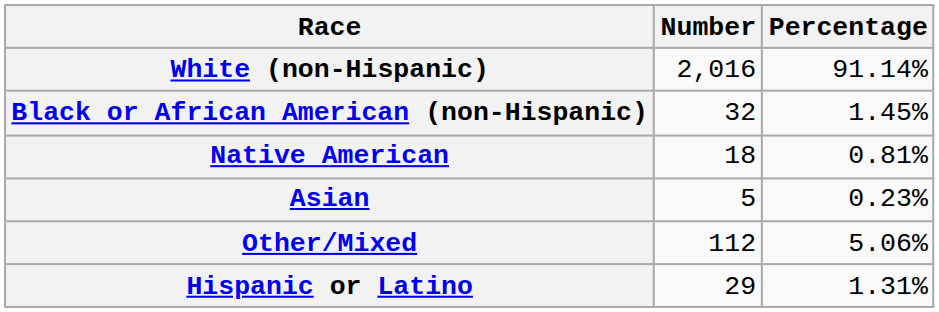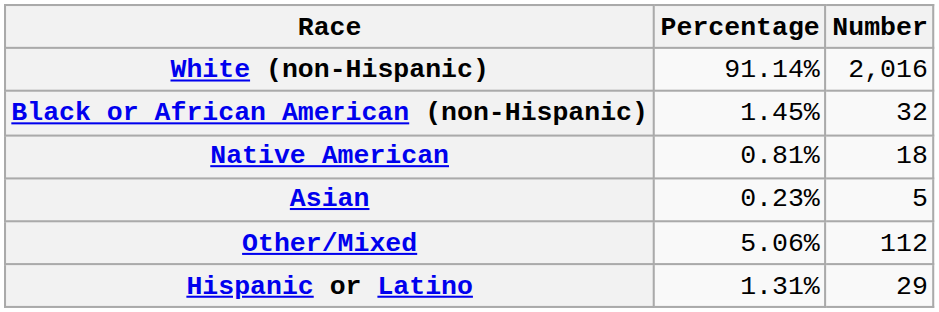columns swapped: Number <-> Percentage
